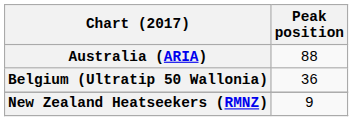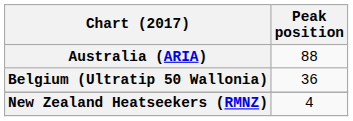New Zealand Heatseekers (RMNZ) | Peak position: 9 -> 4
